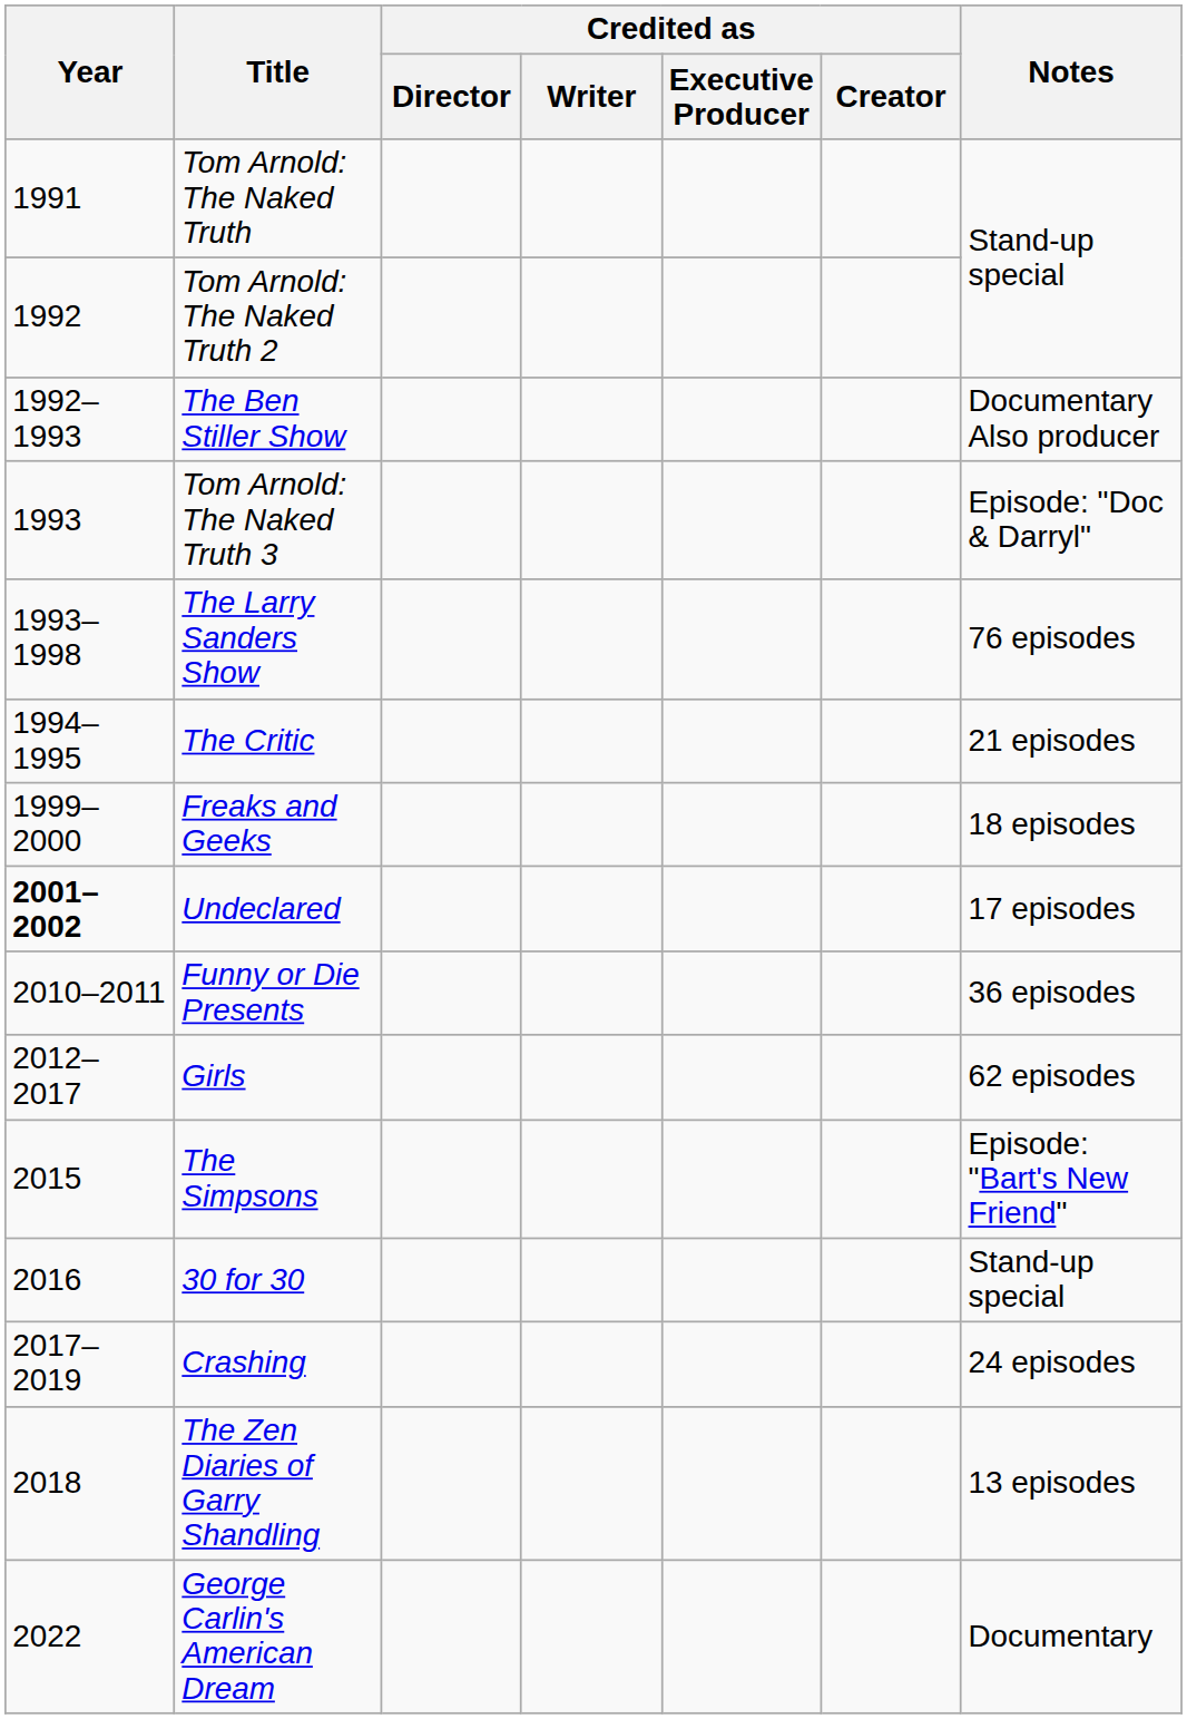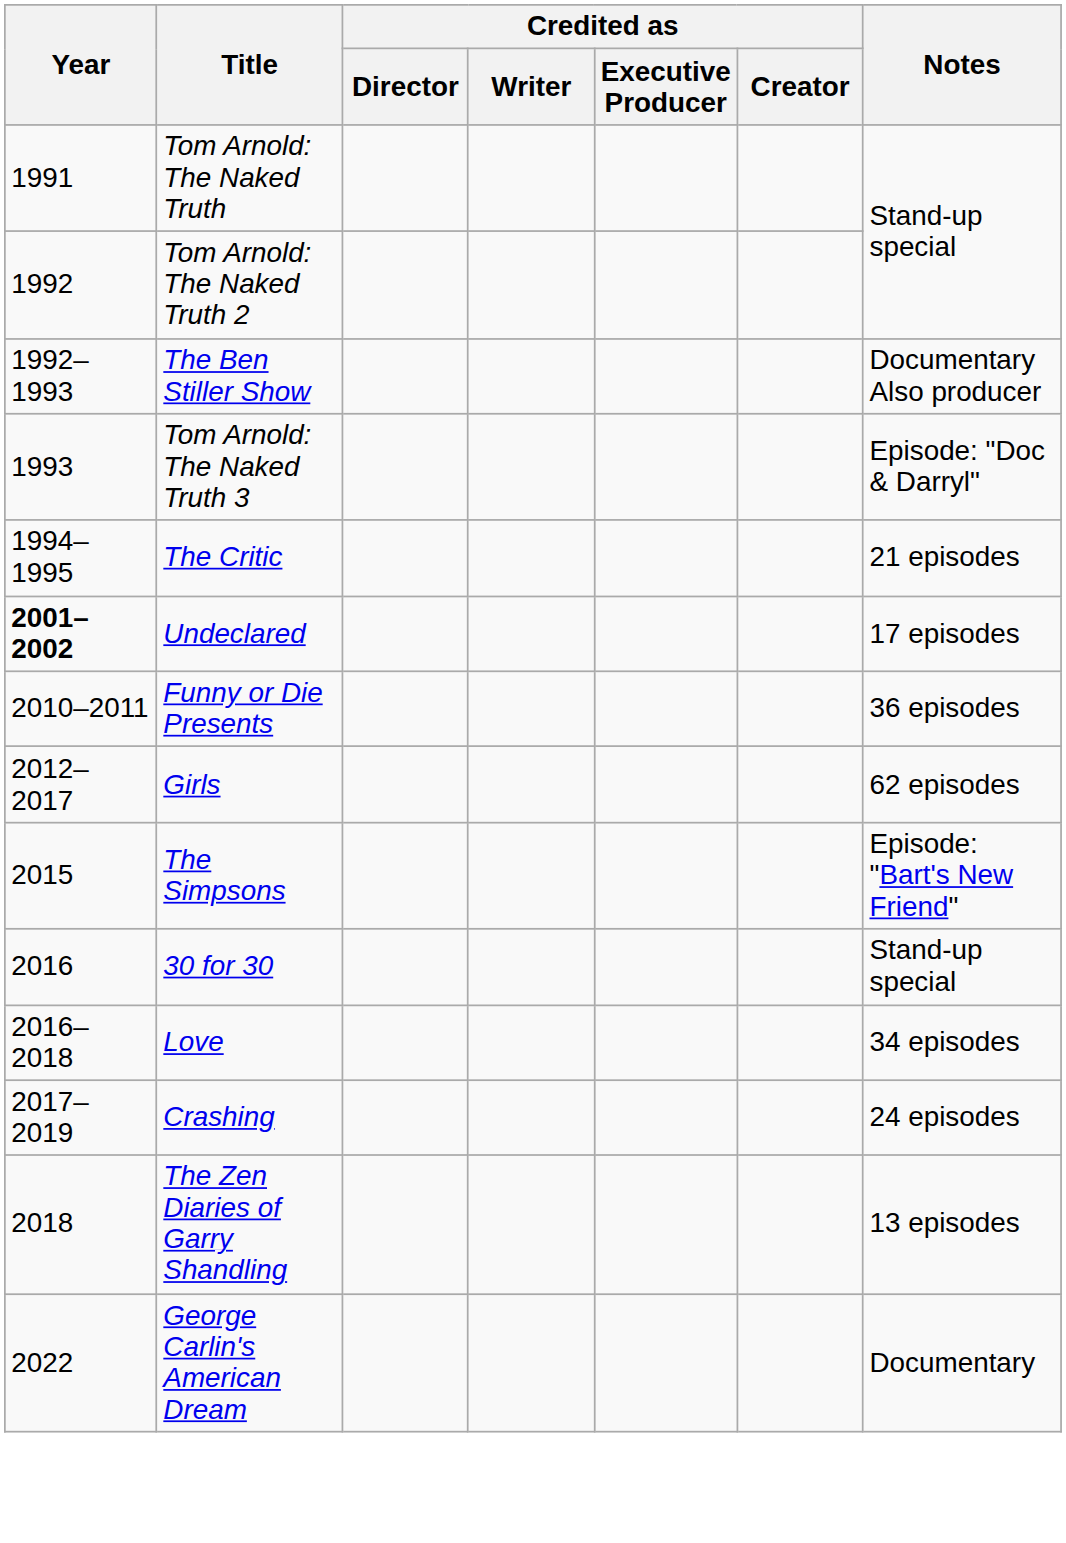- row: 1993–1998 | The Larry Sanders Show | 76 episodes
- row: 1999–2000 | Freaks and Geeks | 18 episodes
+ row: 2016–2018 | Love | 34 episodes
